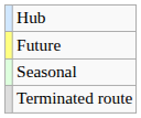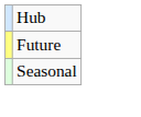- row: Terminated route
